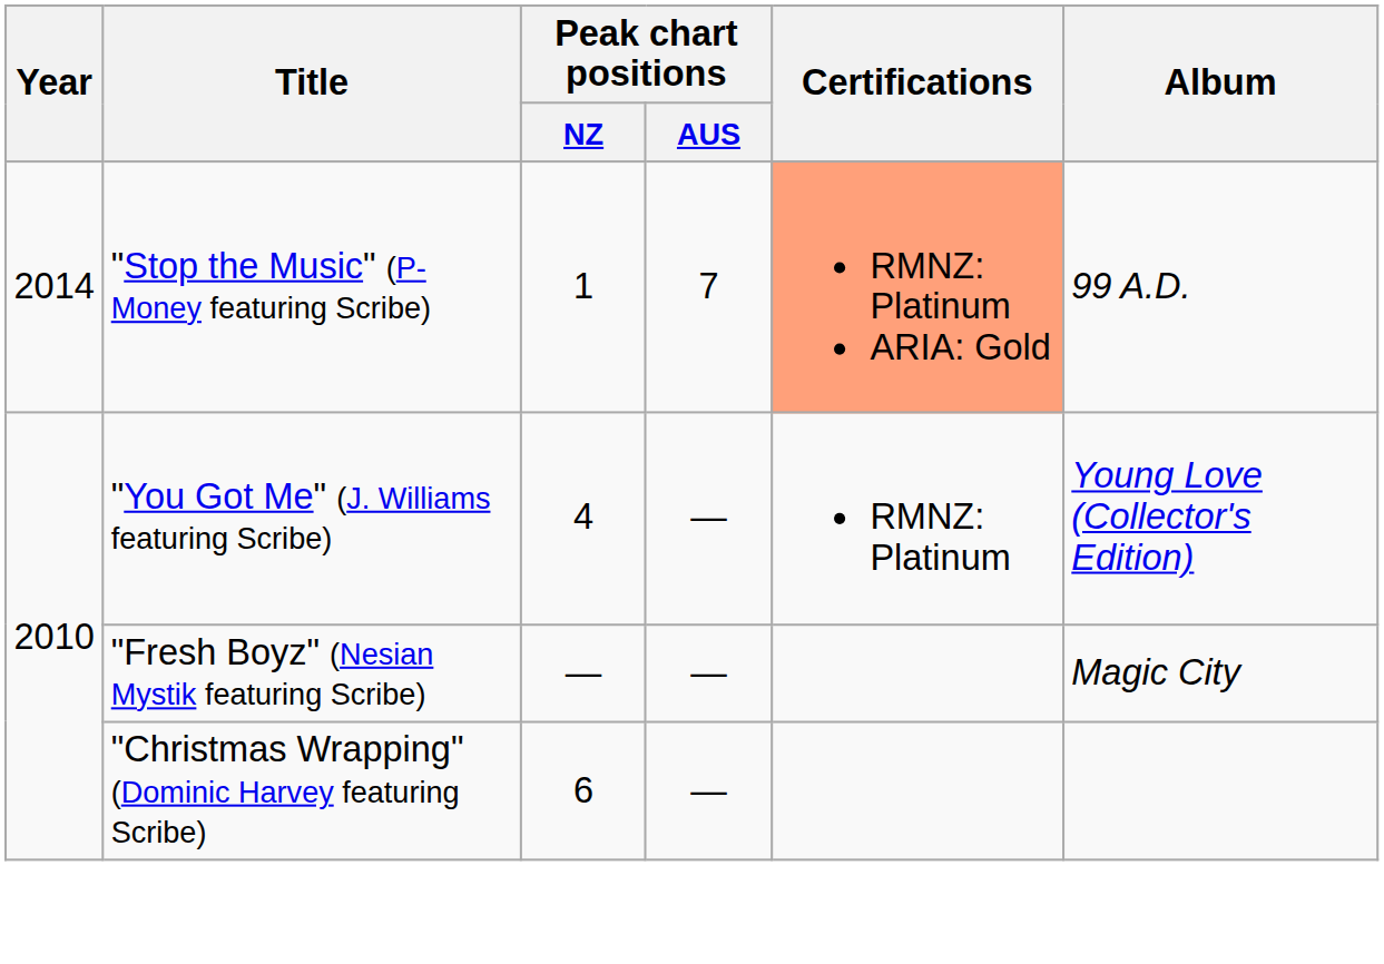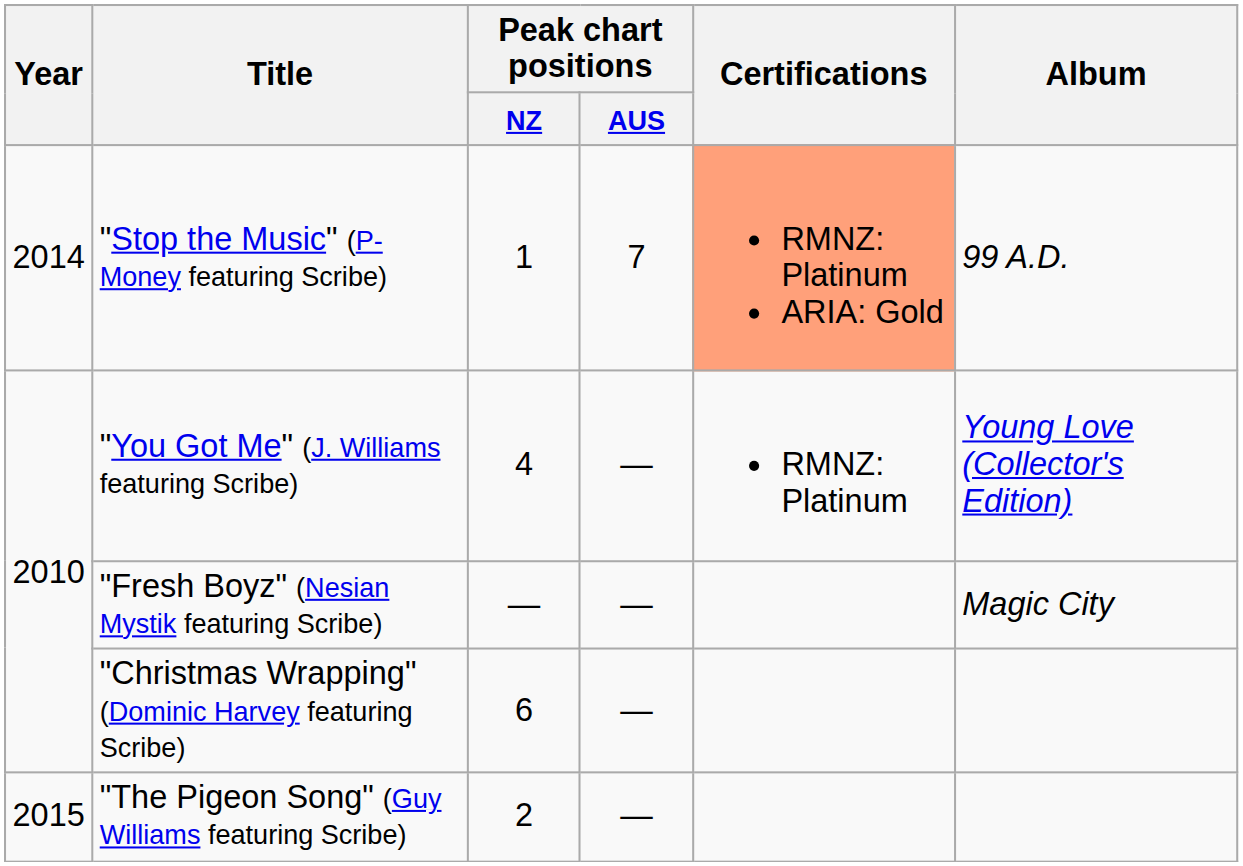+ row: 2015 | "The Pigeon Song" (Guy Williams featuring Scribe) | 2 | —
